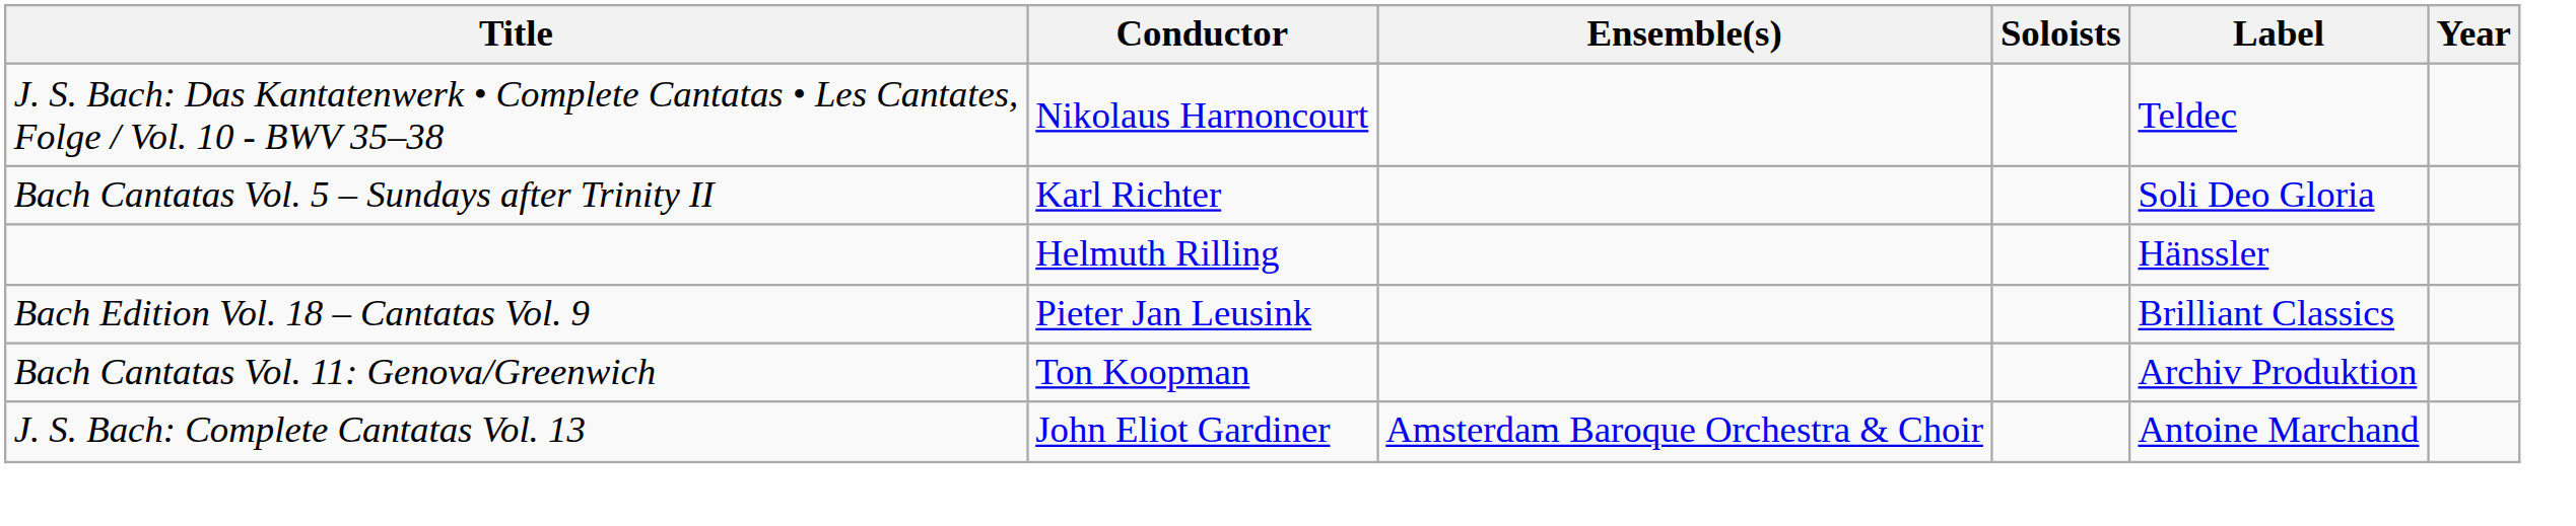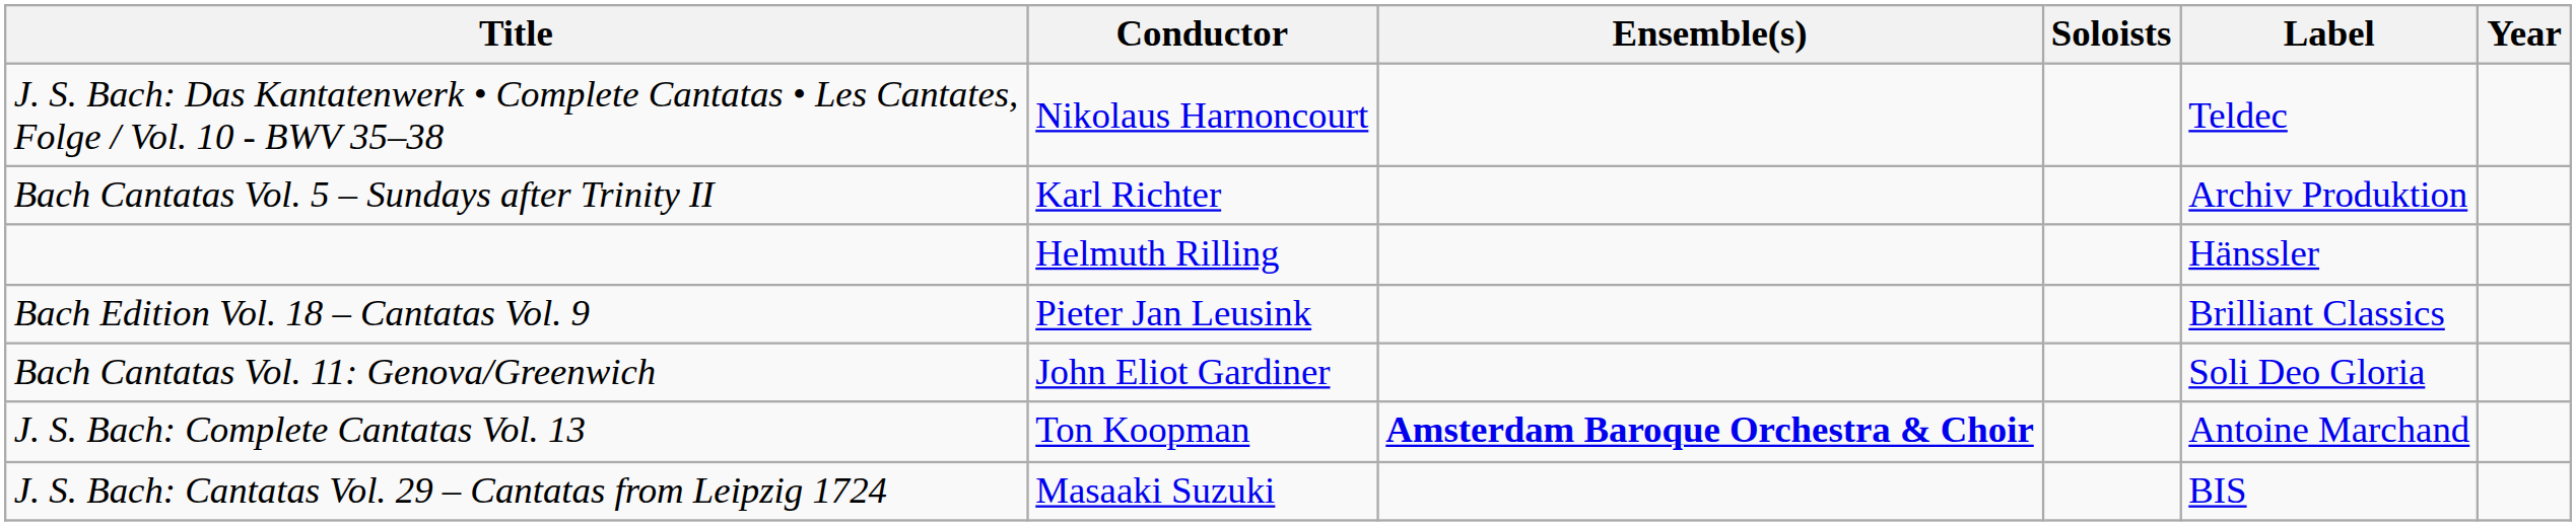Bach Cantatas Vol. 5 – Sundays after Trinity II | Label: Soli Deo Gloria -> Archiv Produktion
Bach Cantatas Vol. 11: Genova/Greenwich | Conductor: Ton Koopman -> John Eliot Gardiner
Bach Cantatas Vol. 11: Genova/Greenwich | Label: Archiv Produktion -> Soli Deo Gloria
J. S. Bach: Complete Cantatas Vol. 13 | Conductor: John Eliot Gardiner -> Ton Koopman
J. S. Bach: Complete Cantatas Vol. 13 | Ensemble(s): normal -> bold
+ row: J. S. Bach: Cantatas Vol. 29 – Cantatas from Leipzig 1724 | Masaaki Suzuki | BIS
